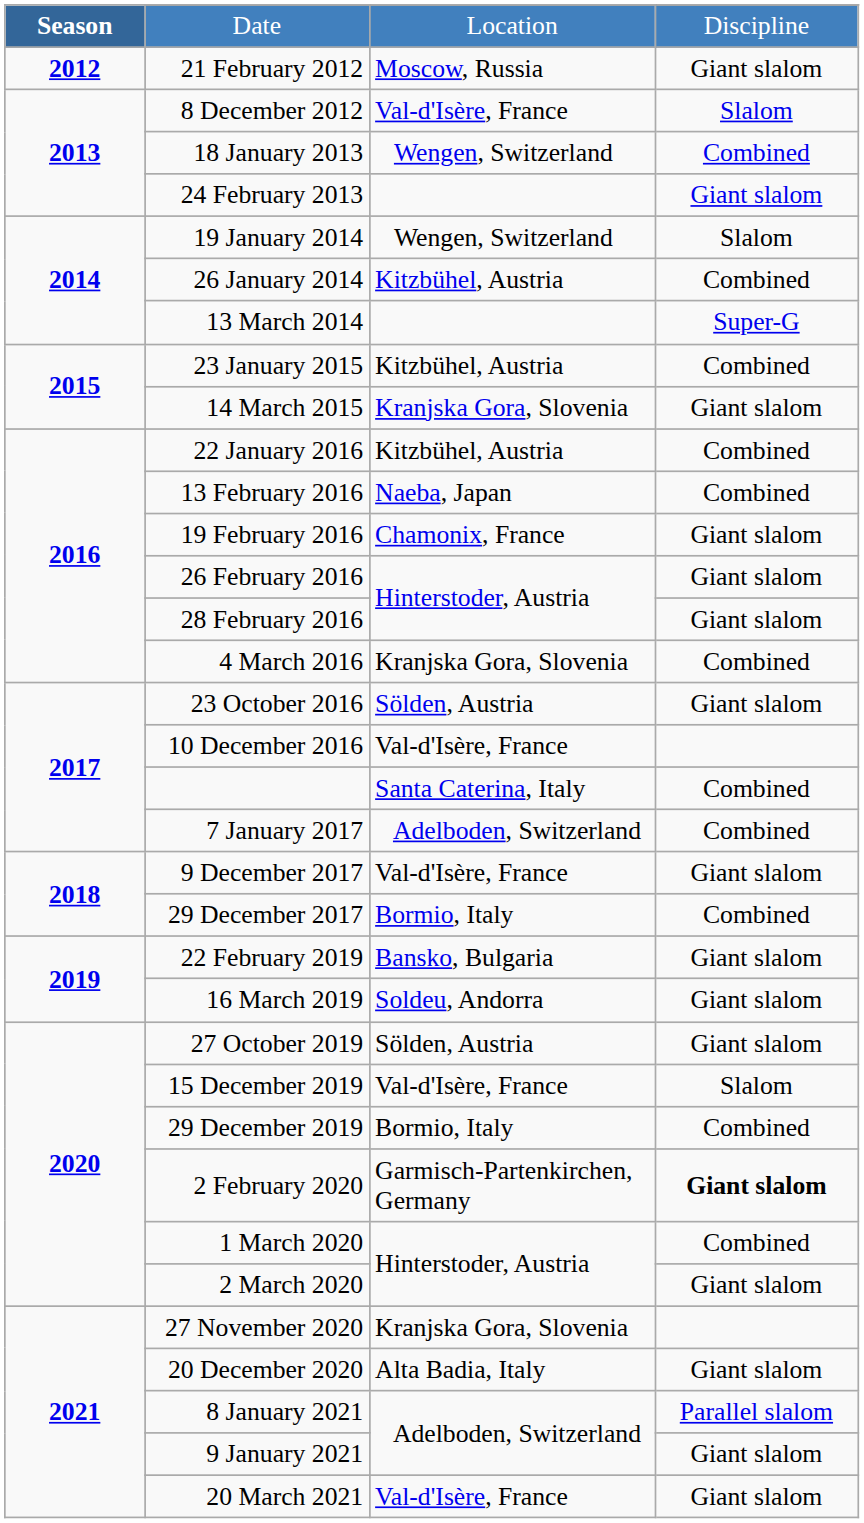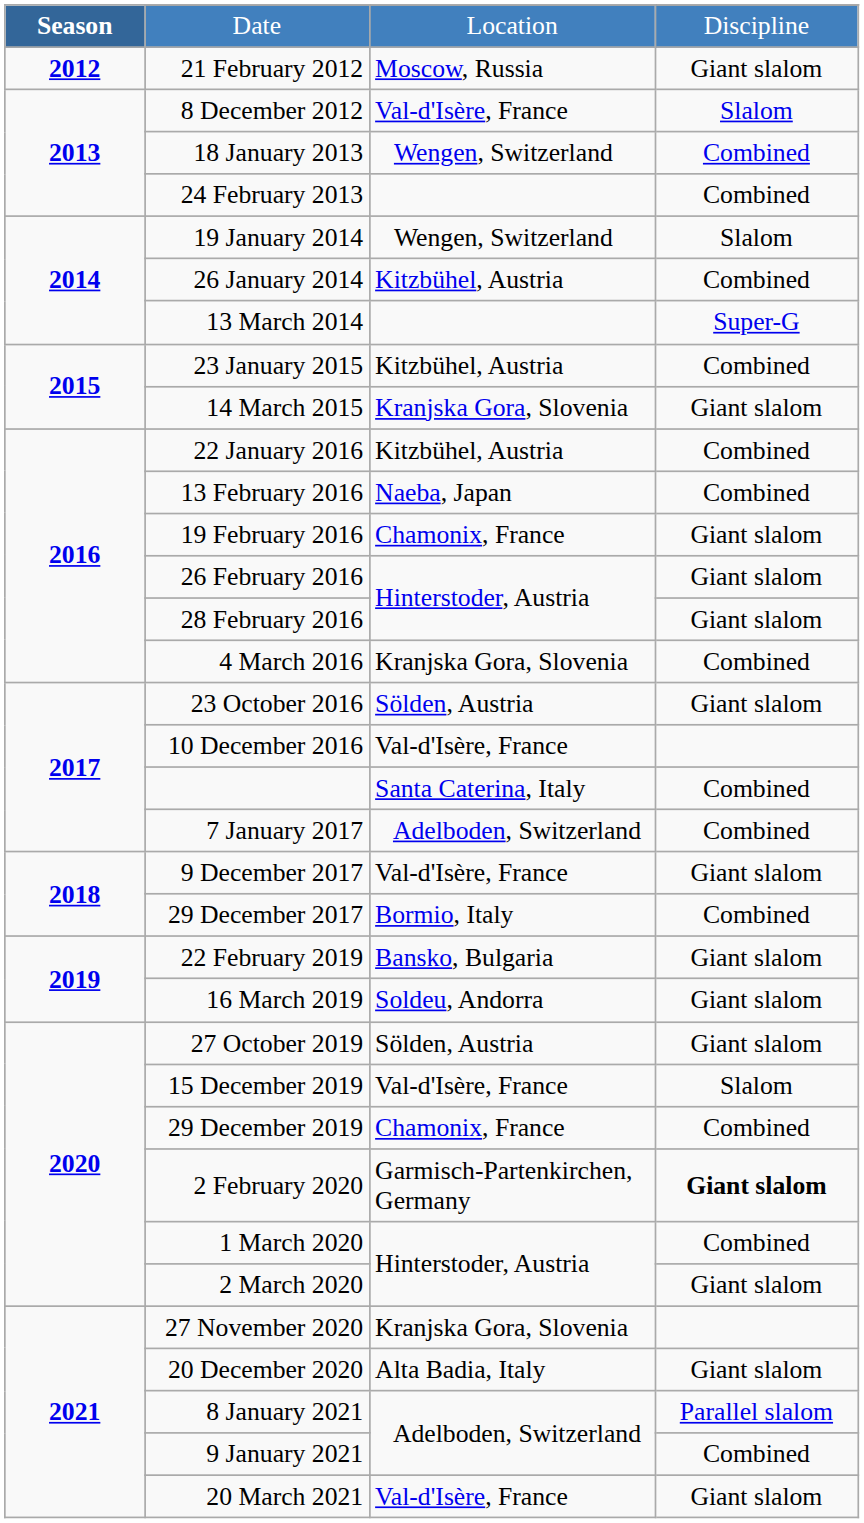24 February 2013 | column 4: Giant slalom -> Combined
29 December 2019 | column 3: Bormio, Italy -> Chamonix, France
9 January 2021 | column 4: Giant slalom -> Combined
